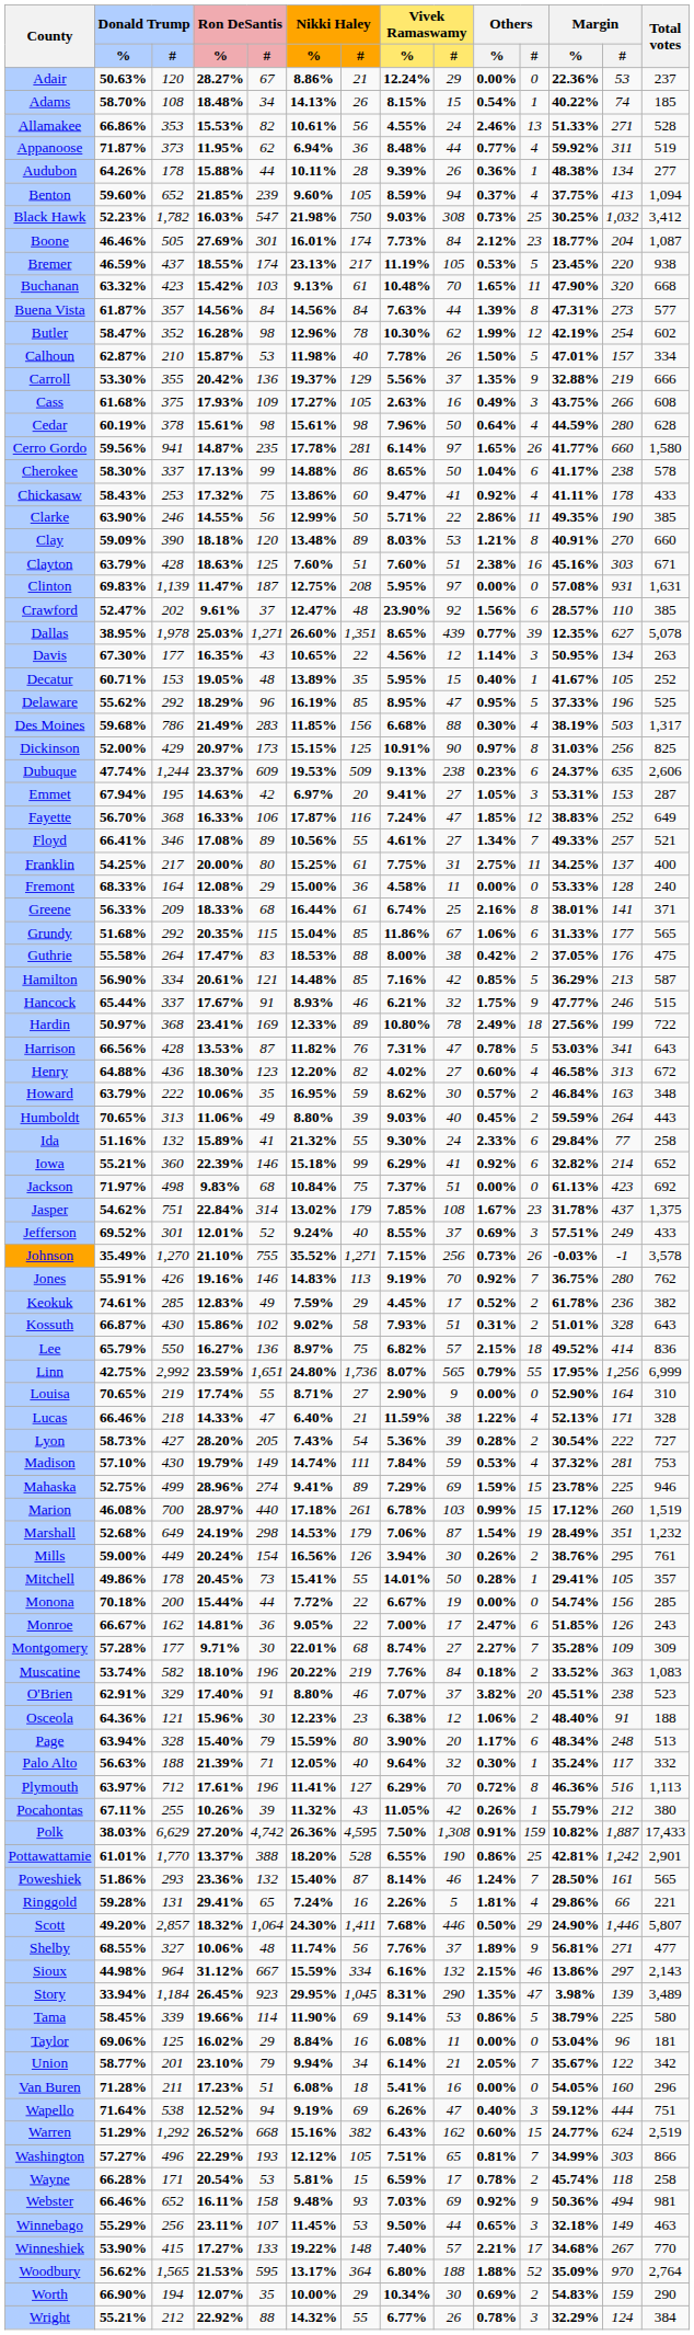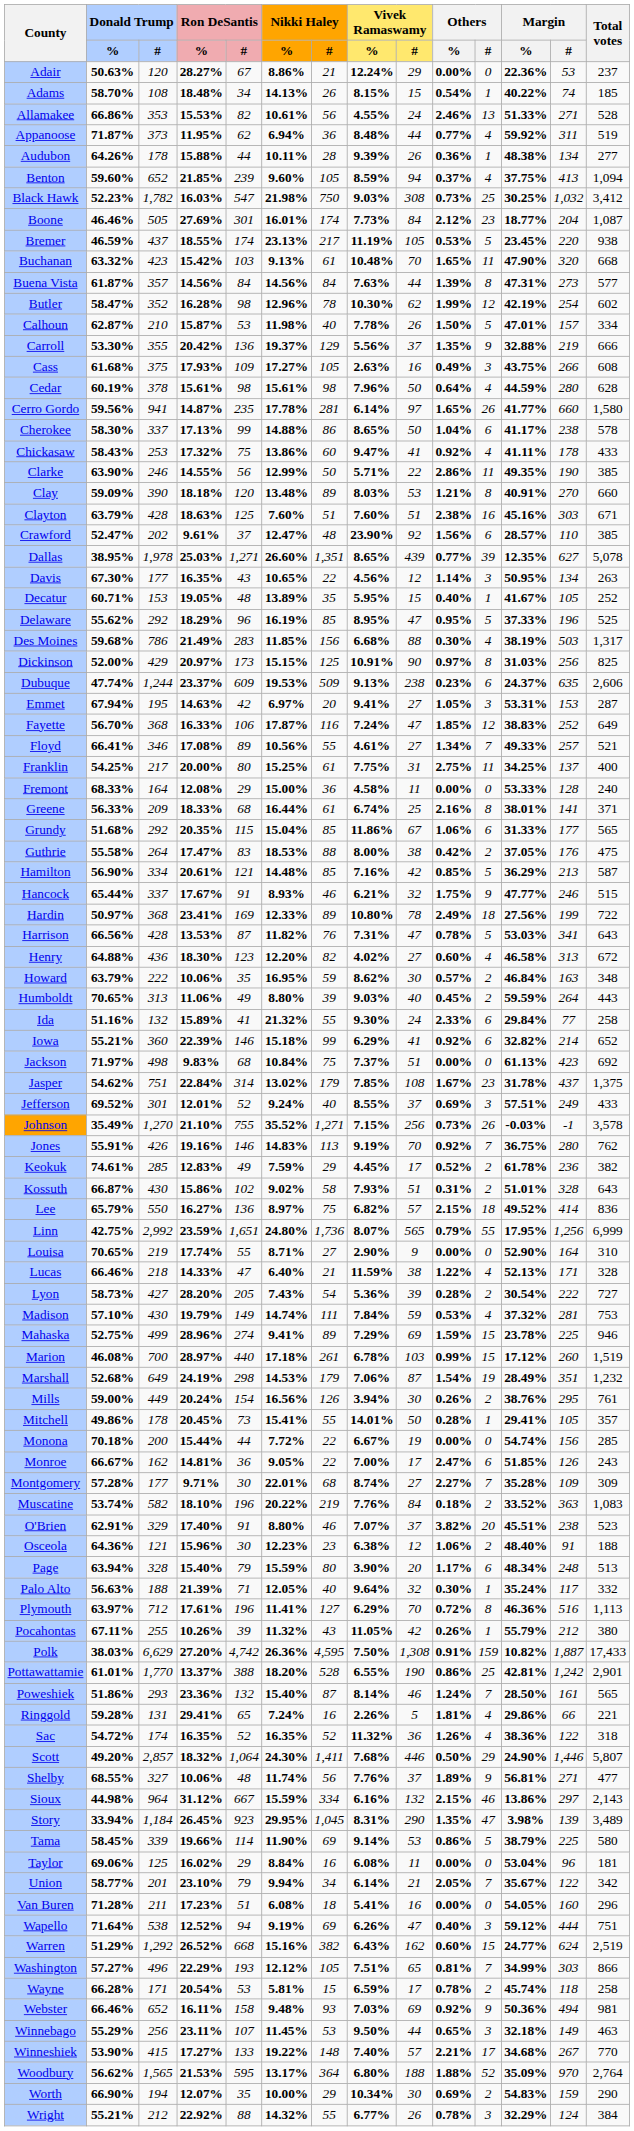- row: Clinton | 69.83% | 1,139 | 11.47% | 187 | 12.75% | 208 | 5.95% | 97 | 0.00% | 0 | 57.08% | 931 | 1,631
+ row: Sac | 54.72% | 174 | 16.35% | 52 | 16.35% | 52 | 11.32% | 36 | 1.26% | 4 | 38.36% | 122 | 318
